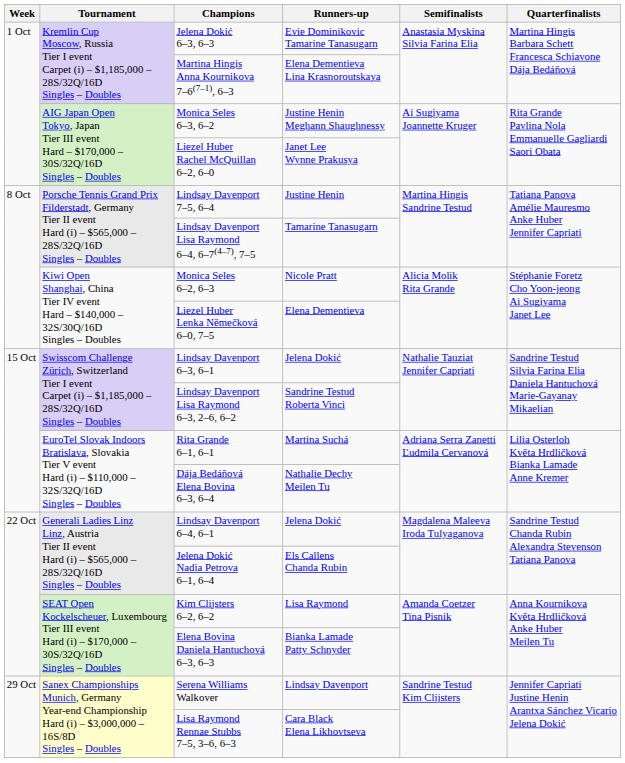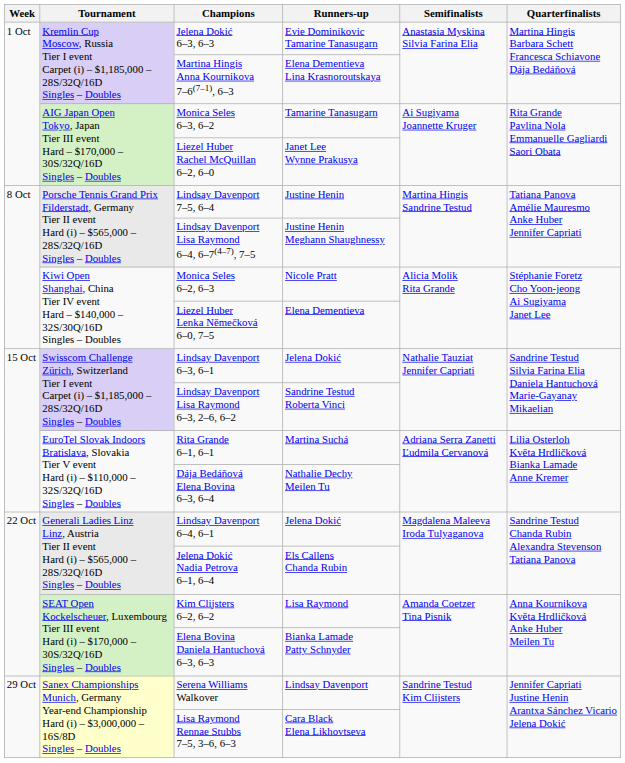Monica Seles 6–3, 6–2 | Runners-up: Justine Henin Meghann Shaughnessy -> Tamarine Tanasugarn
Lindsay Davenport Lisa Raymond 6–4, 6–7(4–7), 7–5 | Runners-up: Tamarine Tanasugarn -> Justine Henin Meghann Shaughnessy
